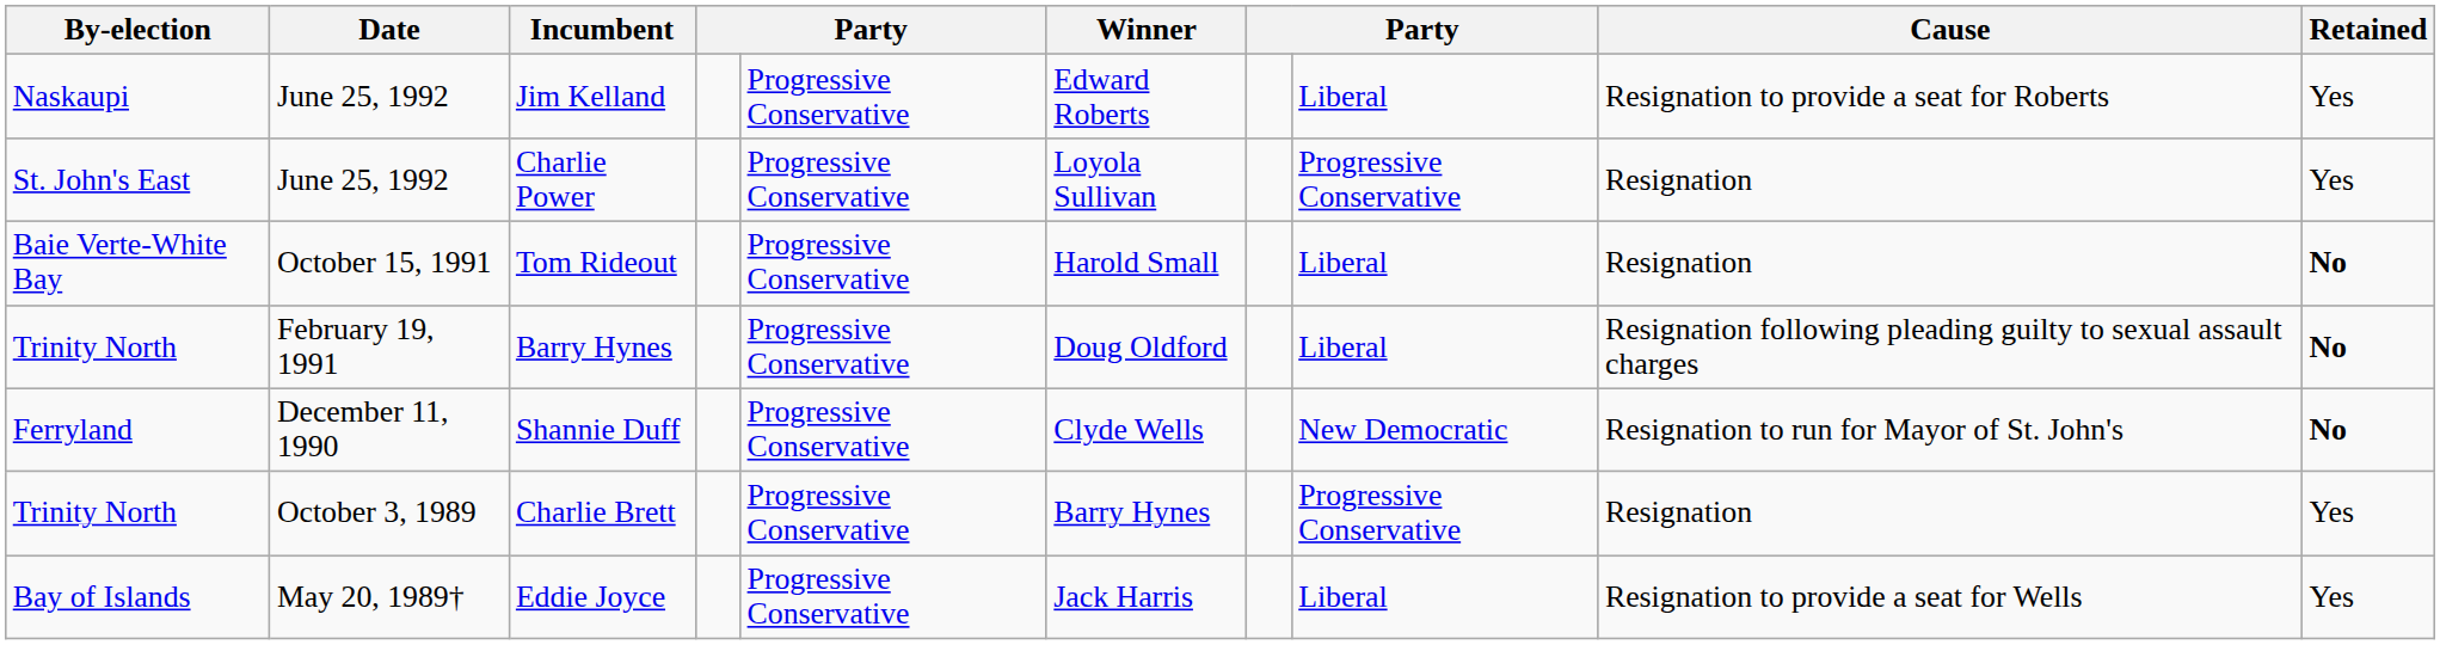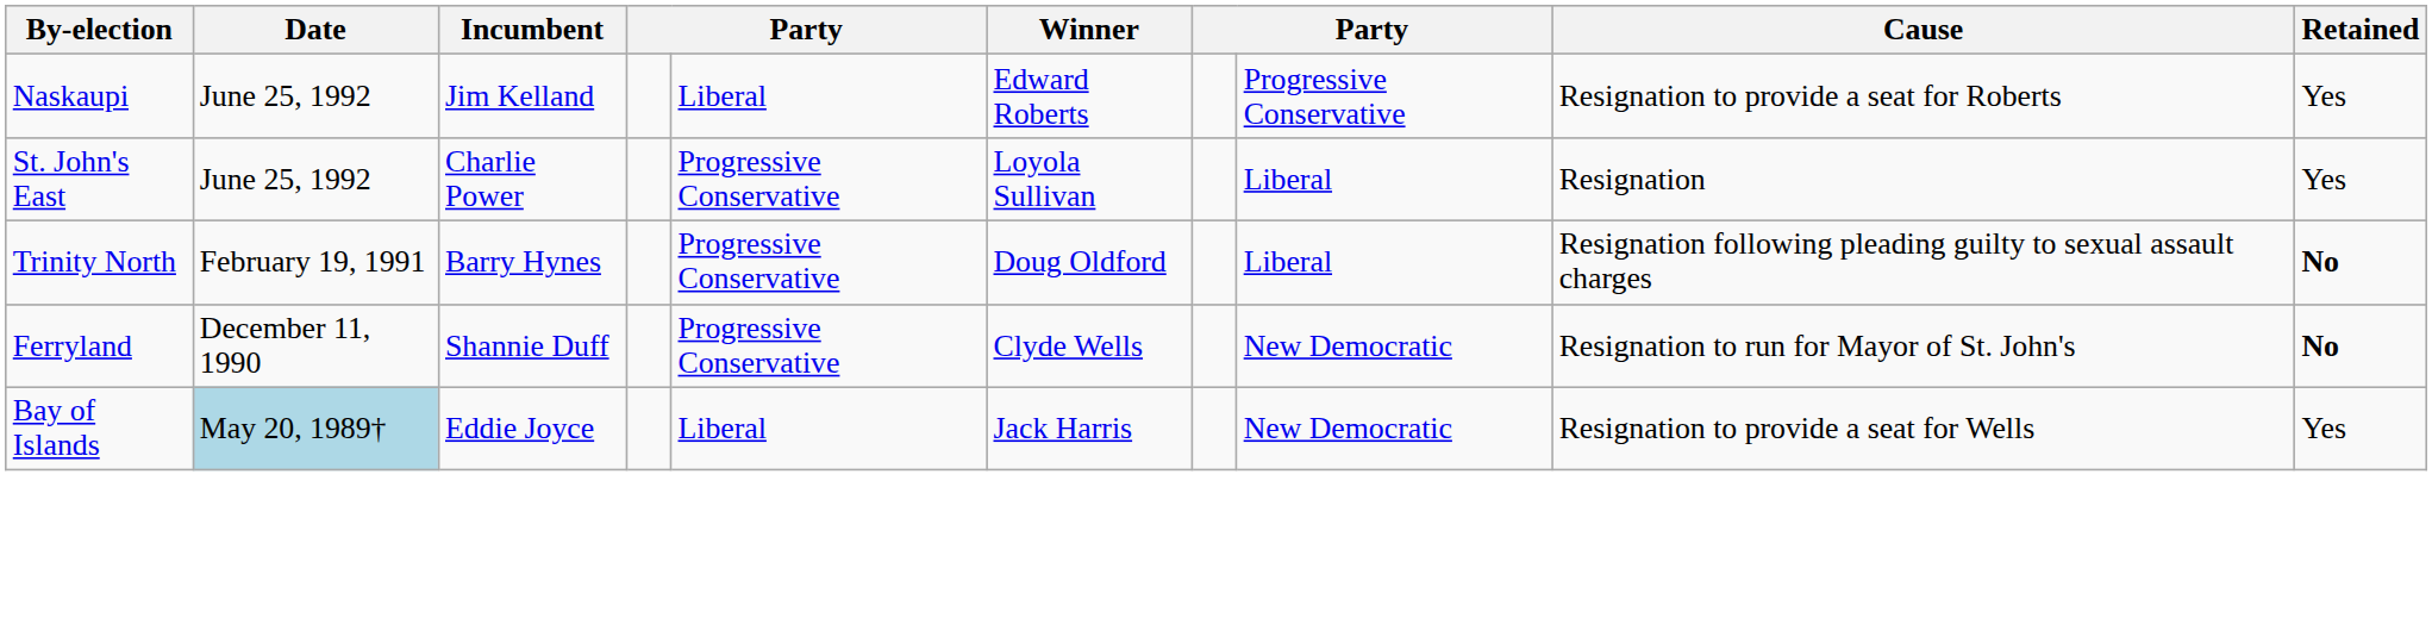Jim Kelland | column 5: Progressive Conservative -> Liberal
Jim Kelland | column 8: Liberal -> Progressive Conservative
Charlie Power | column 8: Progressive Conservative -> Liberal
- row: Baie Verte-White Bay | October 15, 1991 | Tom Rideout | Progressive Conservative | Harold Small | Liberal | Resignation | No
- row: Trinity North | October 3, 1989 | Charlie Brett | Progressive Conservative | Barry Hynes | Progressive Conservative | Resignation | Yes
Eddie Joyce | Date: no background -> lightblue background
Eddie Joyce | column 5: Progressive Conservative -> Liberal
Eddie Joyce | column 8: Liberal -> New Democratic
